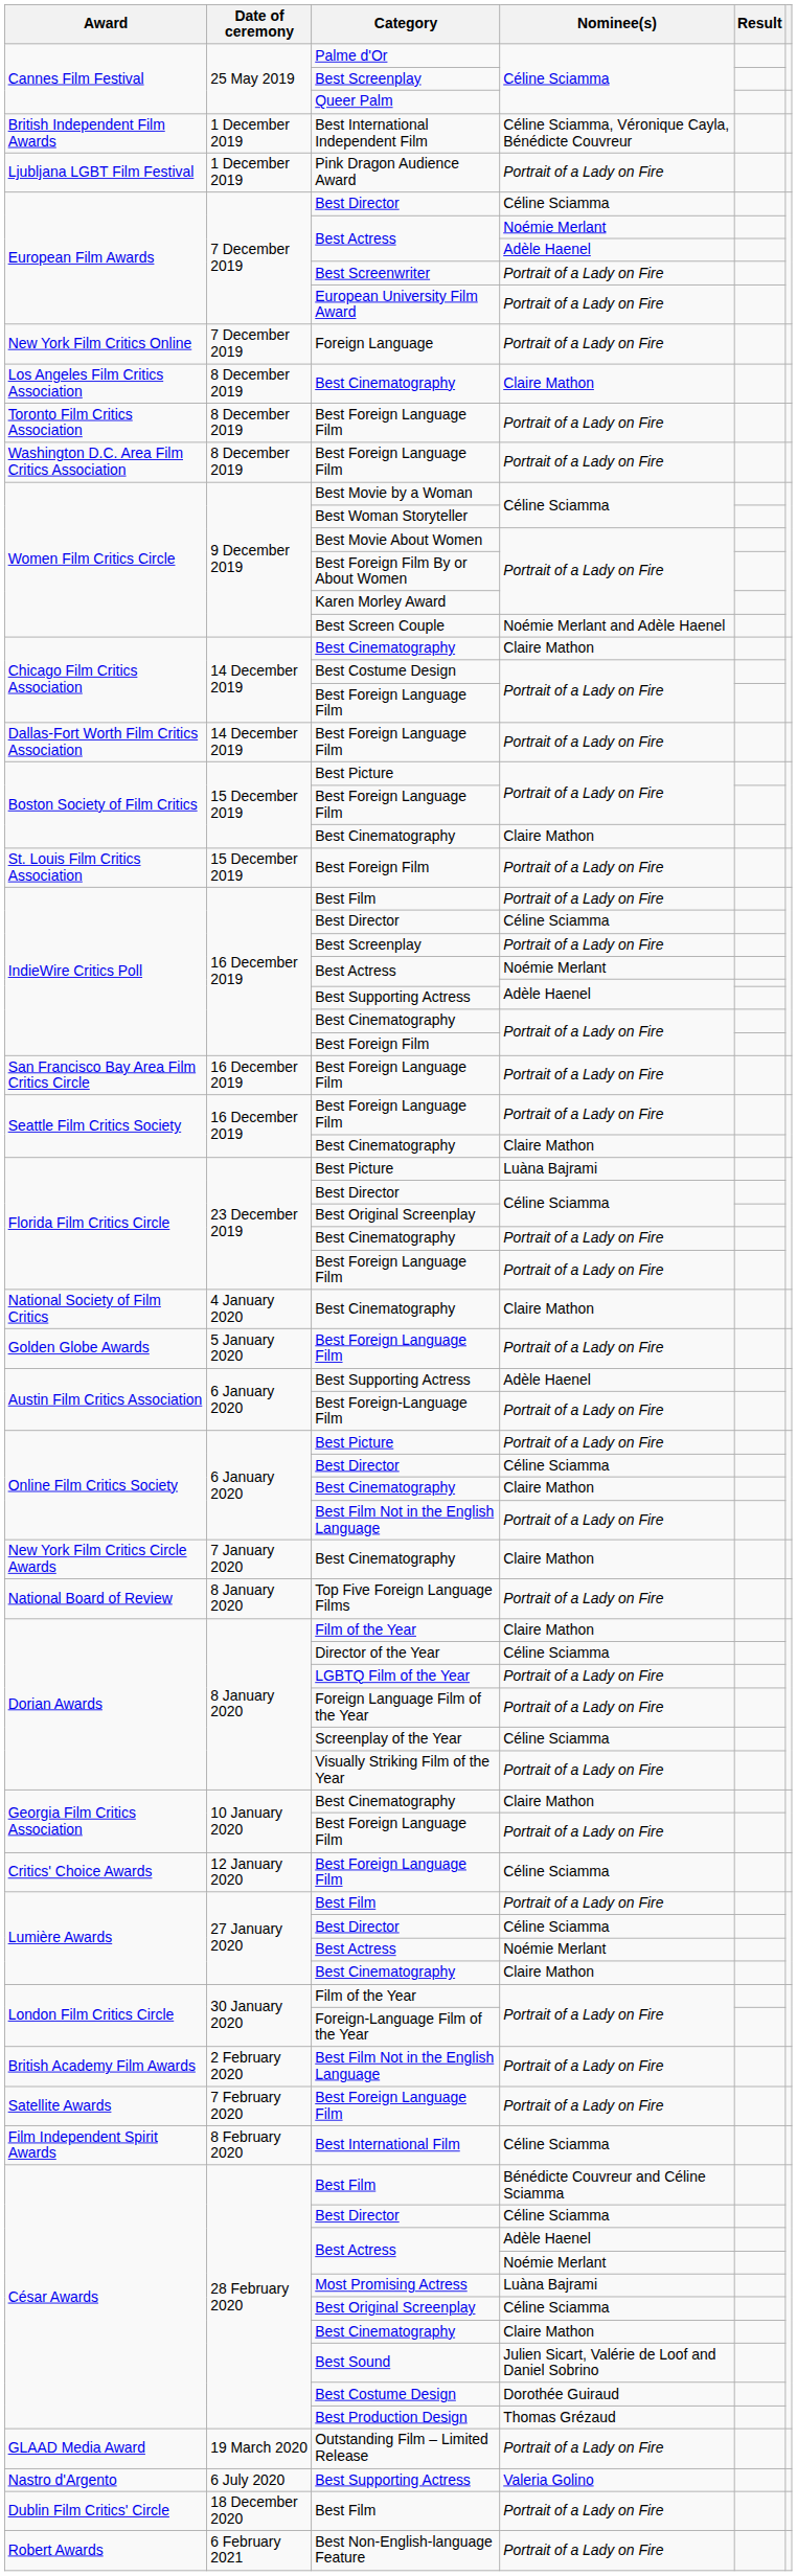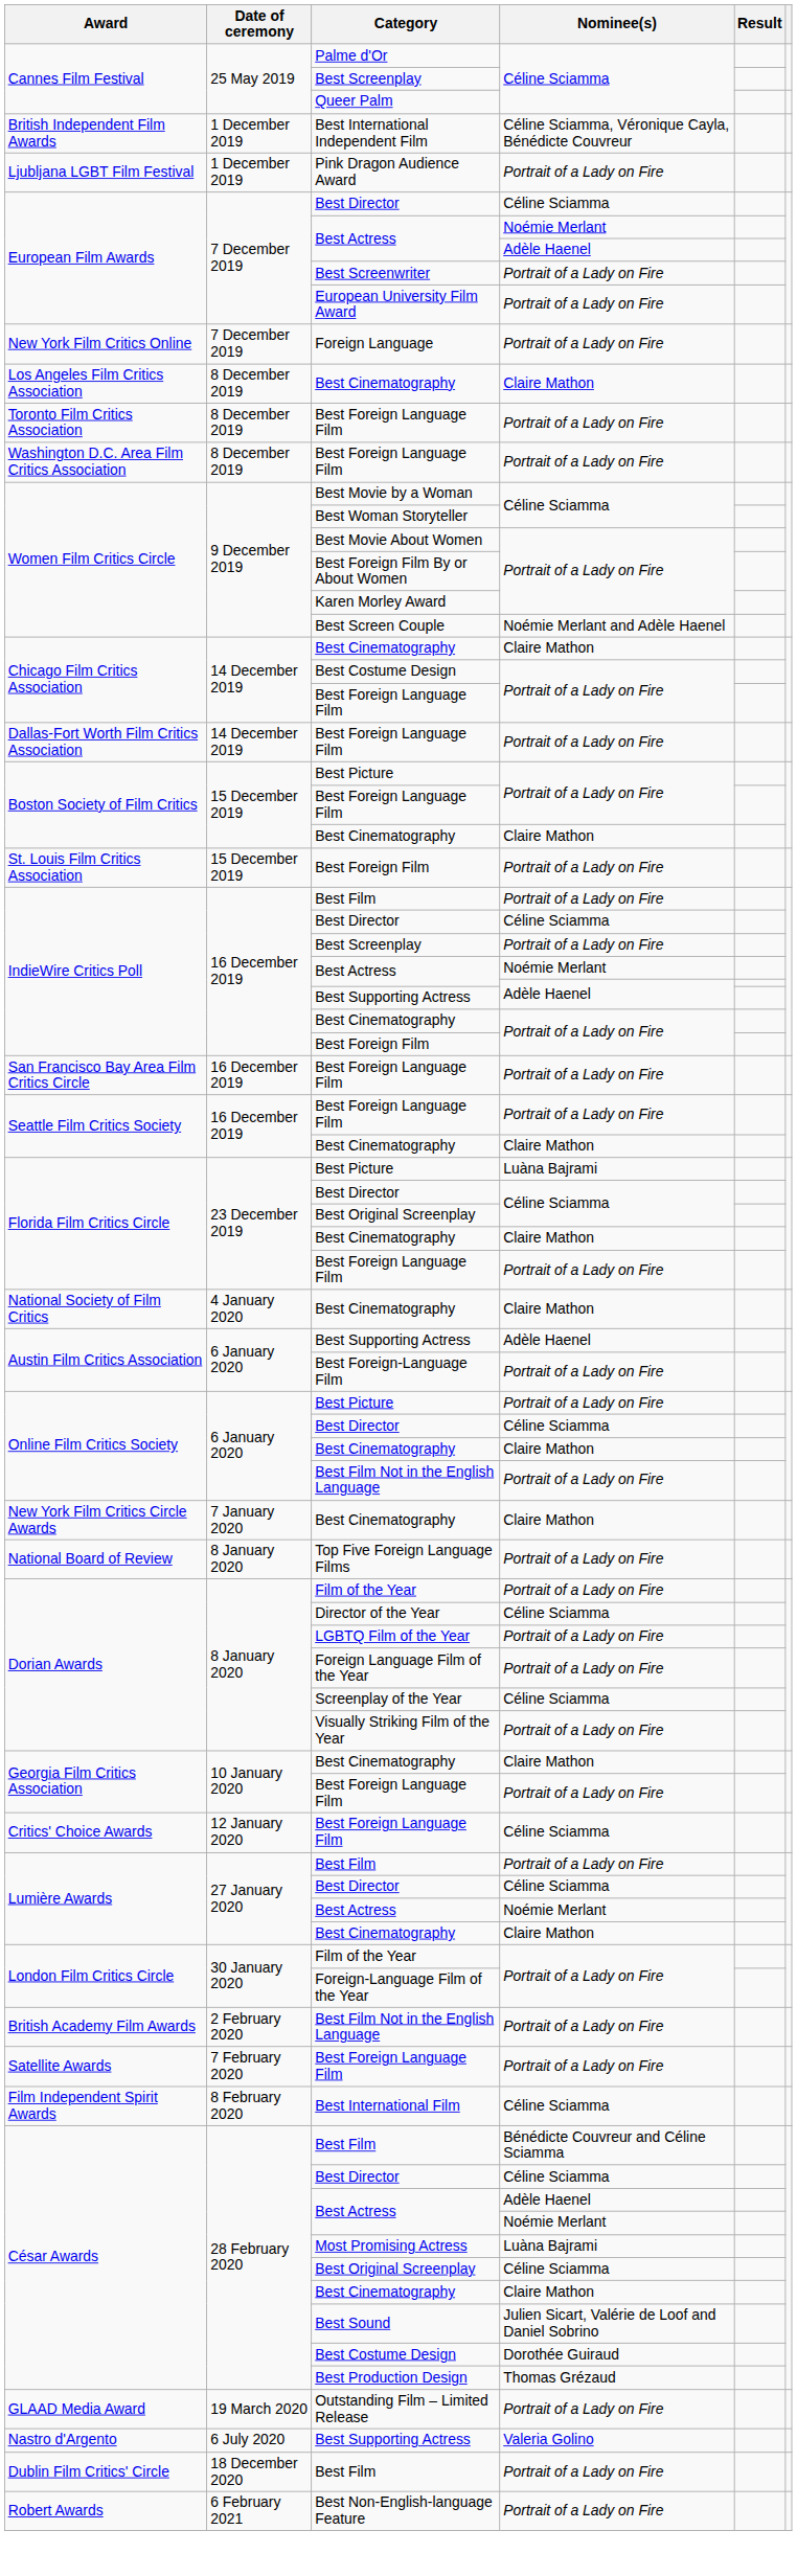Florida Film Critics Circle / Best Cinematography | Nominee(s): Portrait of a Lady on Fire -> Claire Mathon
- row: Golden Globe Awards | 5 January 2020 | Best Foreign Language Film | Portrait of a Lady on Fire
Dorian Awards / Film of the Year | Nominee(s): Claire Mathon -> Portrait of a Lady on Fire
